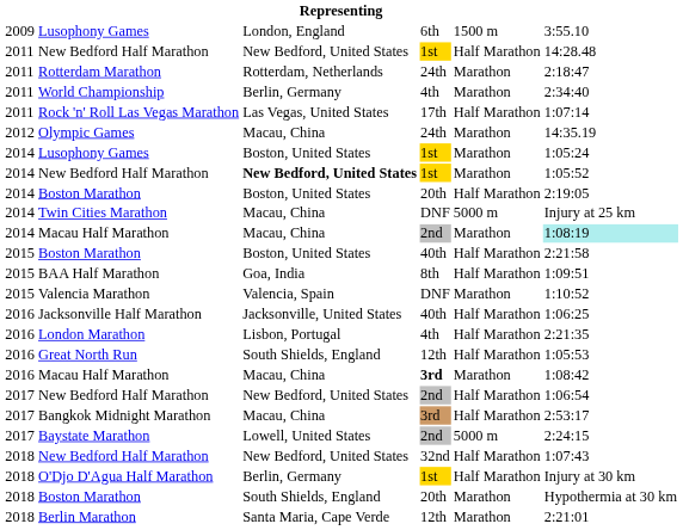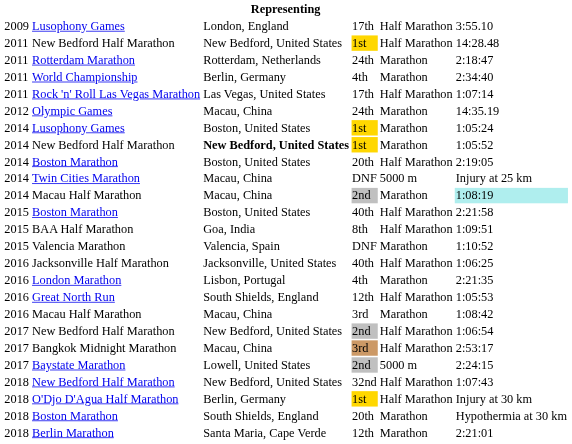2009 / Lusophony Games | column 4: 6th -> 17th
2009 / Lusophony Games | column 5: 1500 m -> Half Marathon
London Marathon | column 5: Half Marathon -> Marathon
2016 / Macau Half Marathon | column 4: bold -> normal
